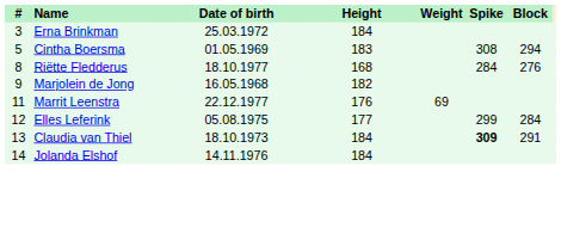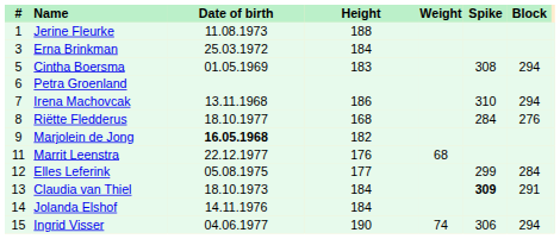+ row: 1 | Jerine Fleurke | 11.08.1973 | 188
+ row: 6 | Petra Groenland
+ row: 7 | Irena Machovcak | 13.11.1968 | 186 | 310 | 294
Marjolein de Jong | Date of birth: normal -> bold
Marrit Leenstra | Weight: 69 -> 68
+ row: 15 | Ingrid Visser | 04.06.1977 | 190 | 74 | 306 | 294
